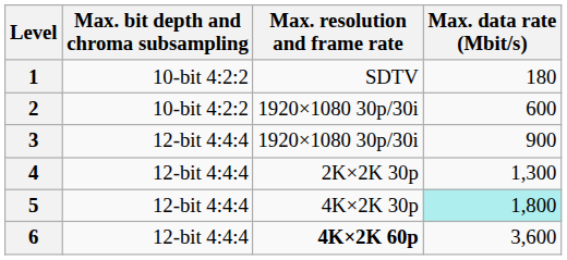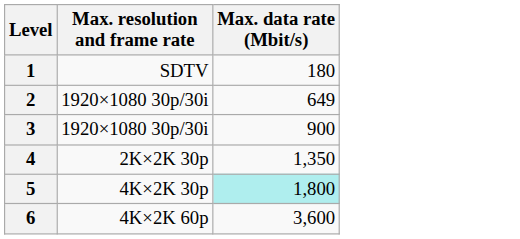- column: Max. bit depth and chroma subsampling | 10-bit 4:2:2 | 10-bit 4:2:2 | 12-bit 4:4:4 | 12-bit 4:4:4 | 12-bit 4:4:4 | 12-bit 4:4:4
2 | Max. data rate (Mbit/s): 600 -> 649
4 | Max. data rate (Mbit/s): 1,300 -> 1,350
6 | Max. resolution and frame rate: bold -> normal
